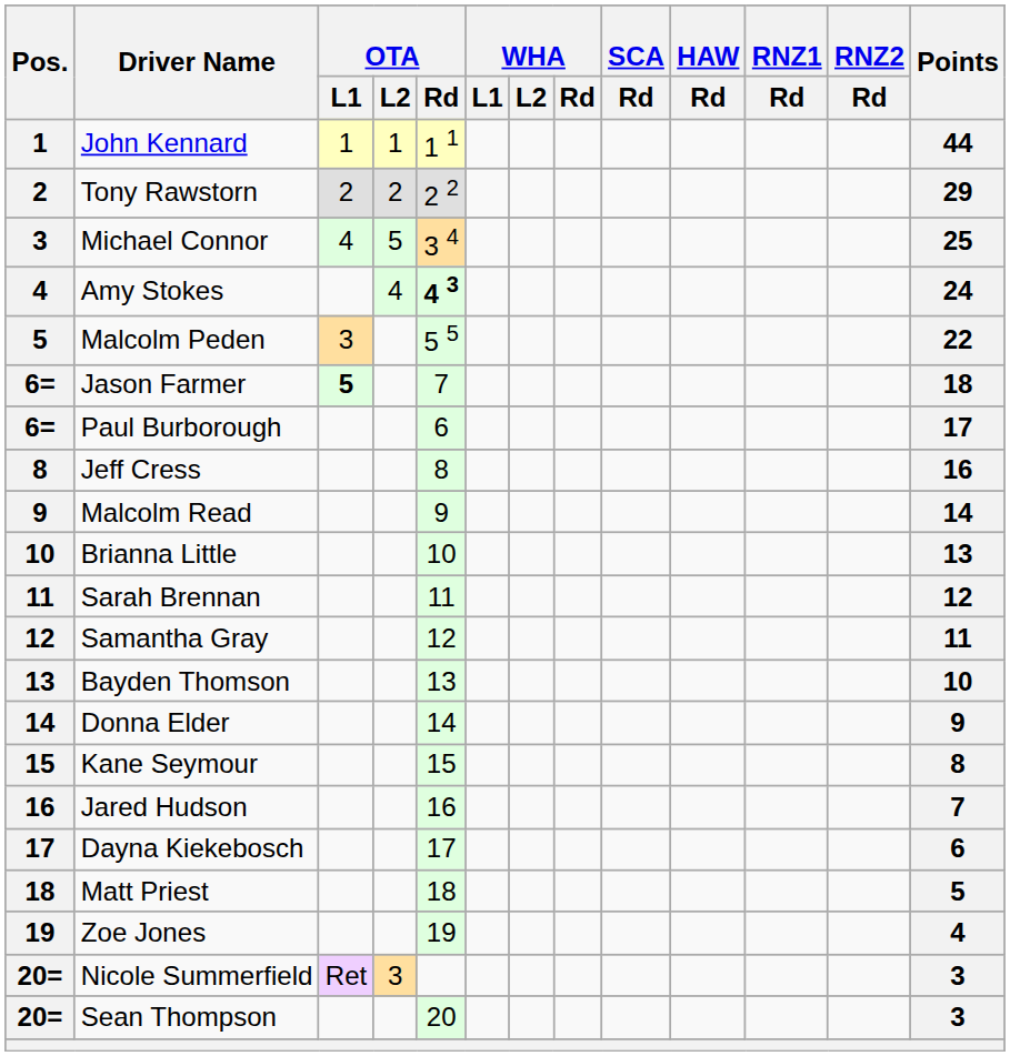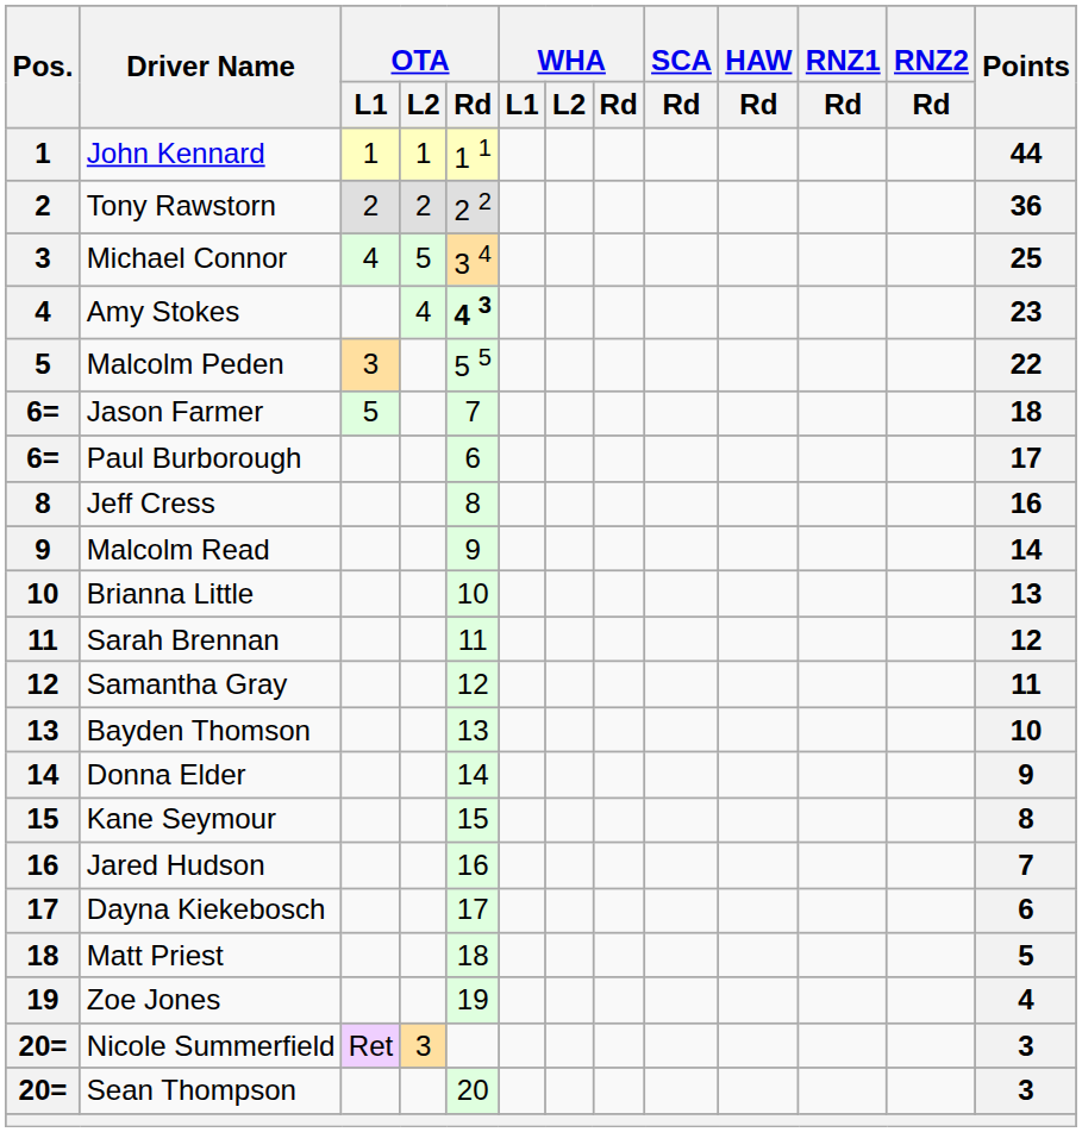Tony Rawstorn | Points: 29 -> 36
Amy Stokes | Points: 24 -> 23
Jason Farmer | OTA / L1: bold -> normal
